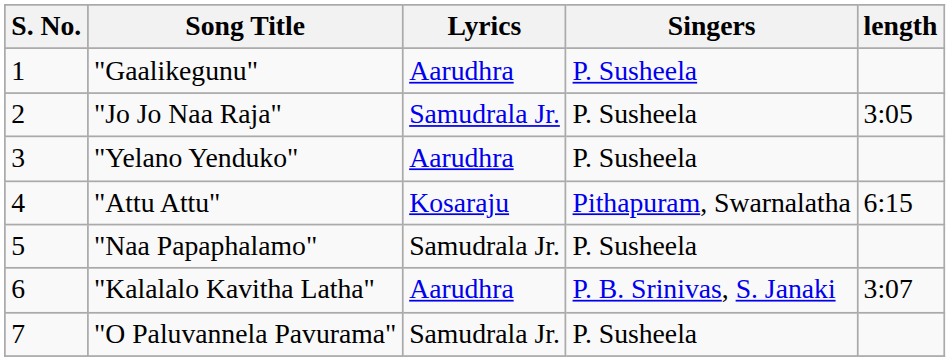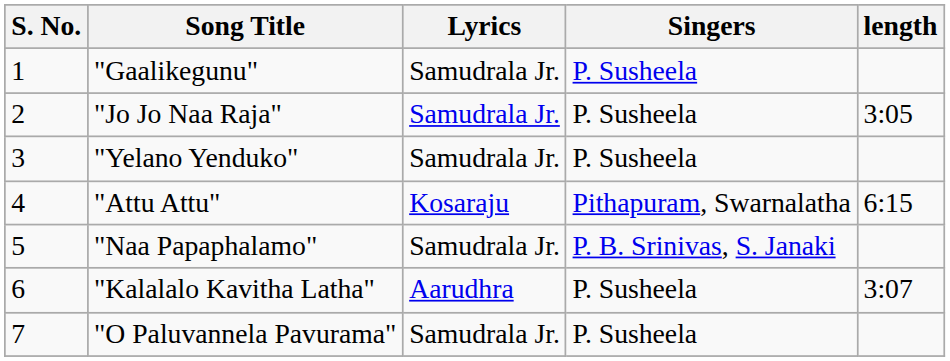"Gaalikegunu" | Lyrics: Aarudhra -> Samudrala Jr.
"Yelano Yenduko" | Lyrics: Aarudhra -> Samudrala Jr.
"Naa Papaphalamo" | Singers: P. Susheela -> P. B. Srinivas, S. Janaki
"Kalalalo Kavitha Latha" | Singers: P. B. Srinivas, S. Janaki -> P. Susheela
